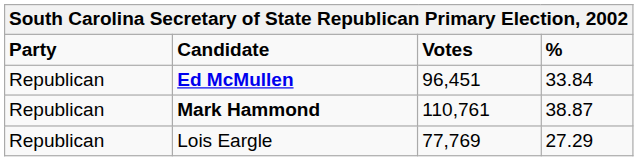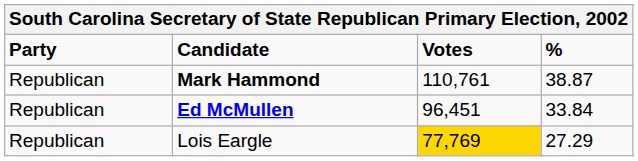rows swapped: Mark Hammond <-> Ed McMullen
Lois Eargle | Votes: no background -> gold background
